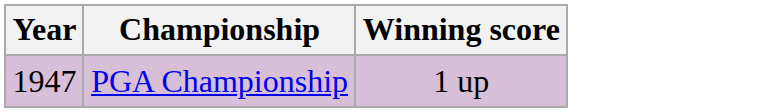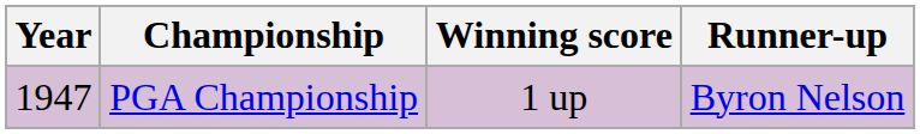+ column: Runner-up | Byron Nelson
